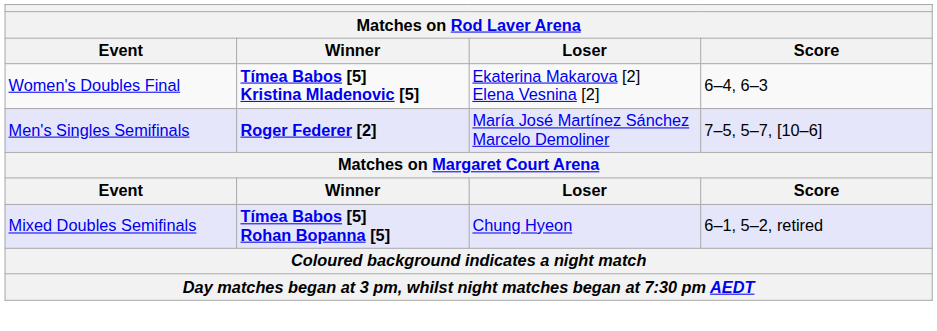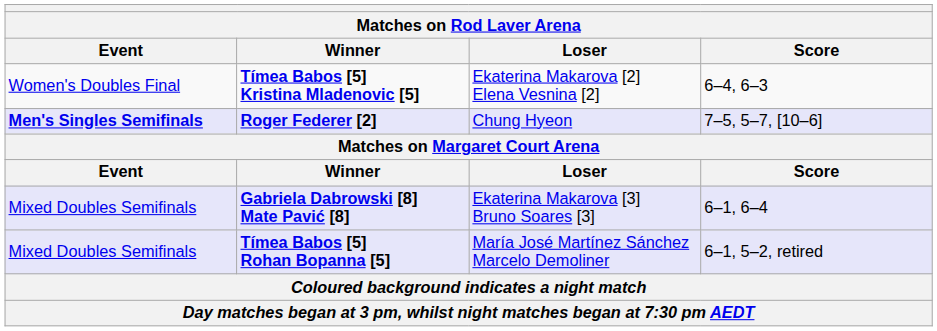Roger Federer [2] | Event: normal -> bold
Roger Federer [2] | Loser: María José Martínez Sánchez Marcelo Demoliner -> Chung Hyeon
+ row: Mixed Doubles Semifinals | Gabriela Dabrowski [8] Mate Pavić [8] | Ekaterina Makarova [3] Bruno Soares [3] | 6–1, 6–4
Tímea Babos [5] Rohan Bopanna [5] | Loser: Chung Hyeon -> María José Martínez Sánchez Marcelo Demoliner
